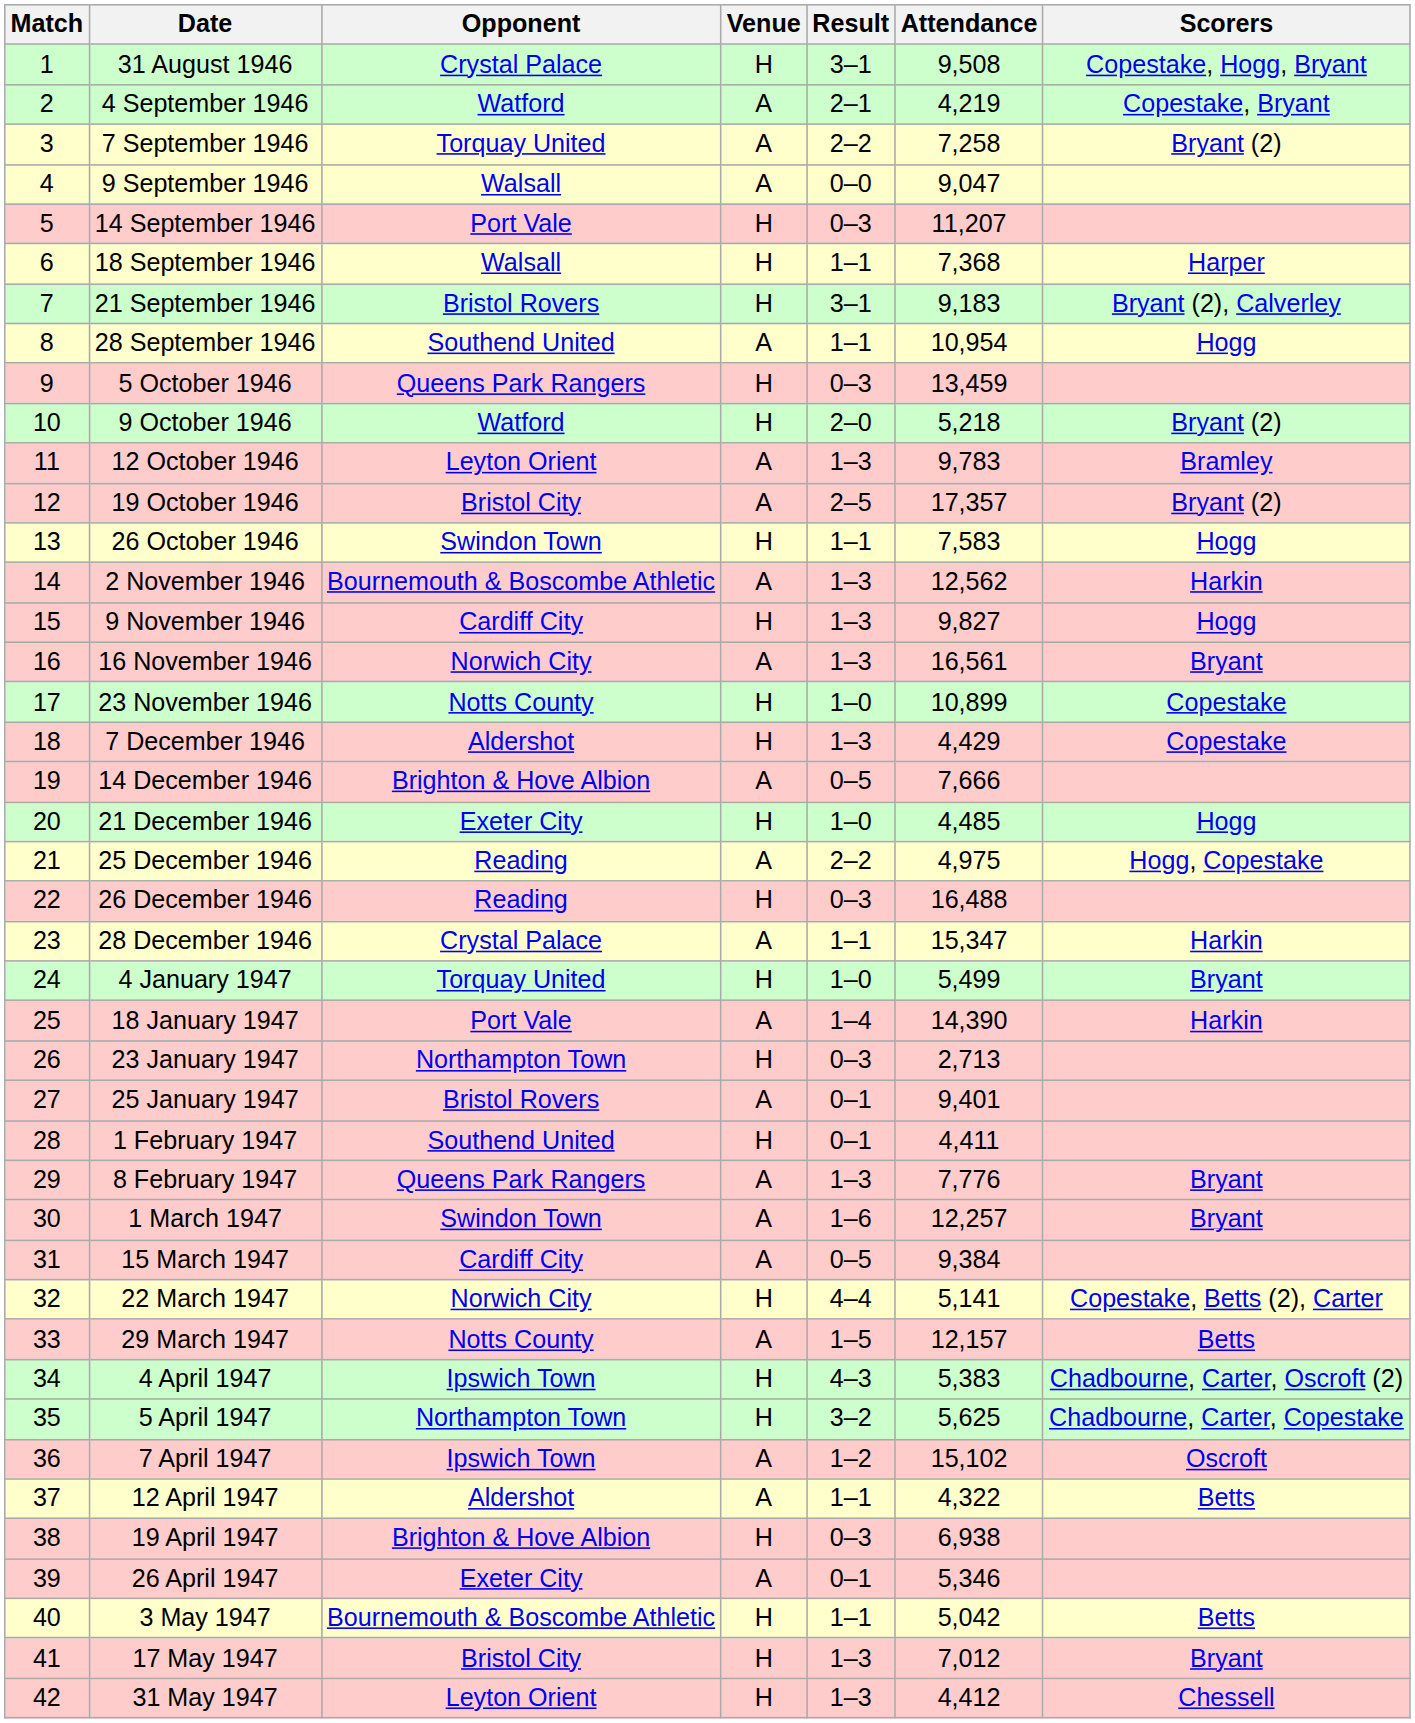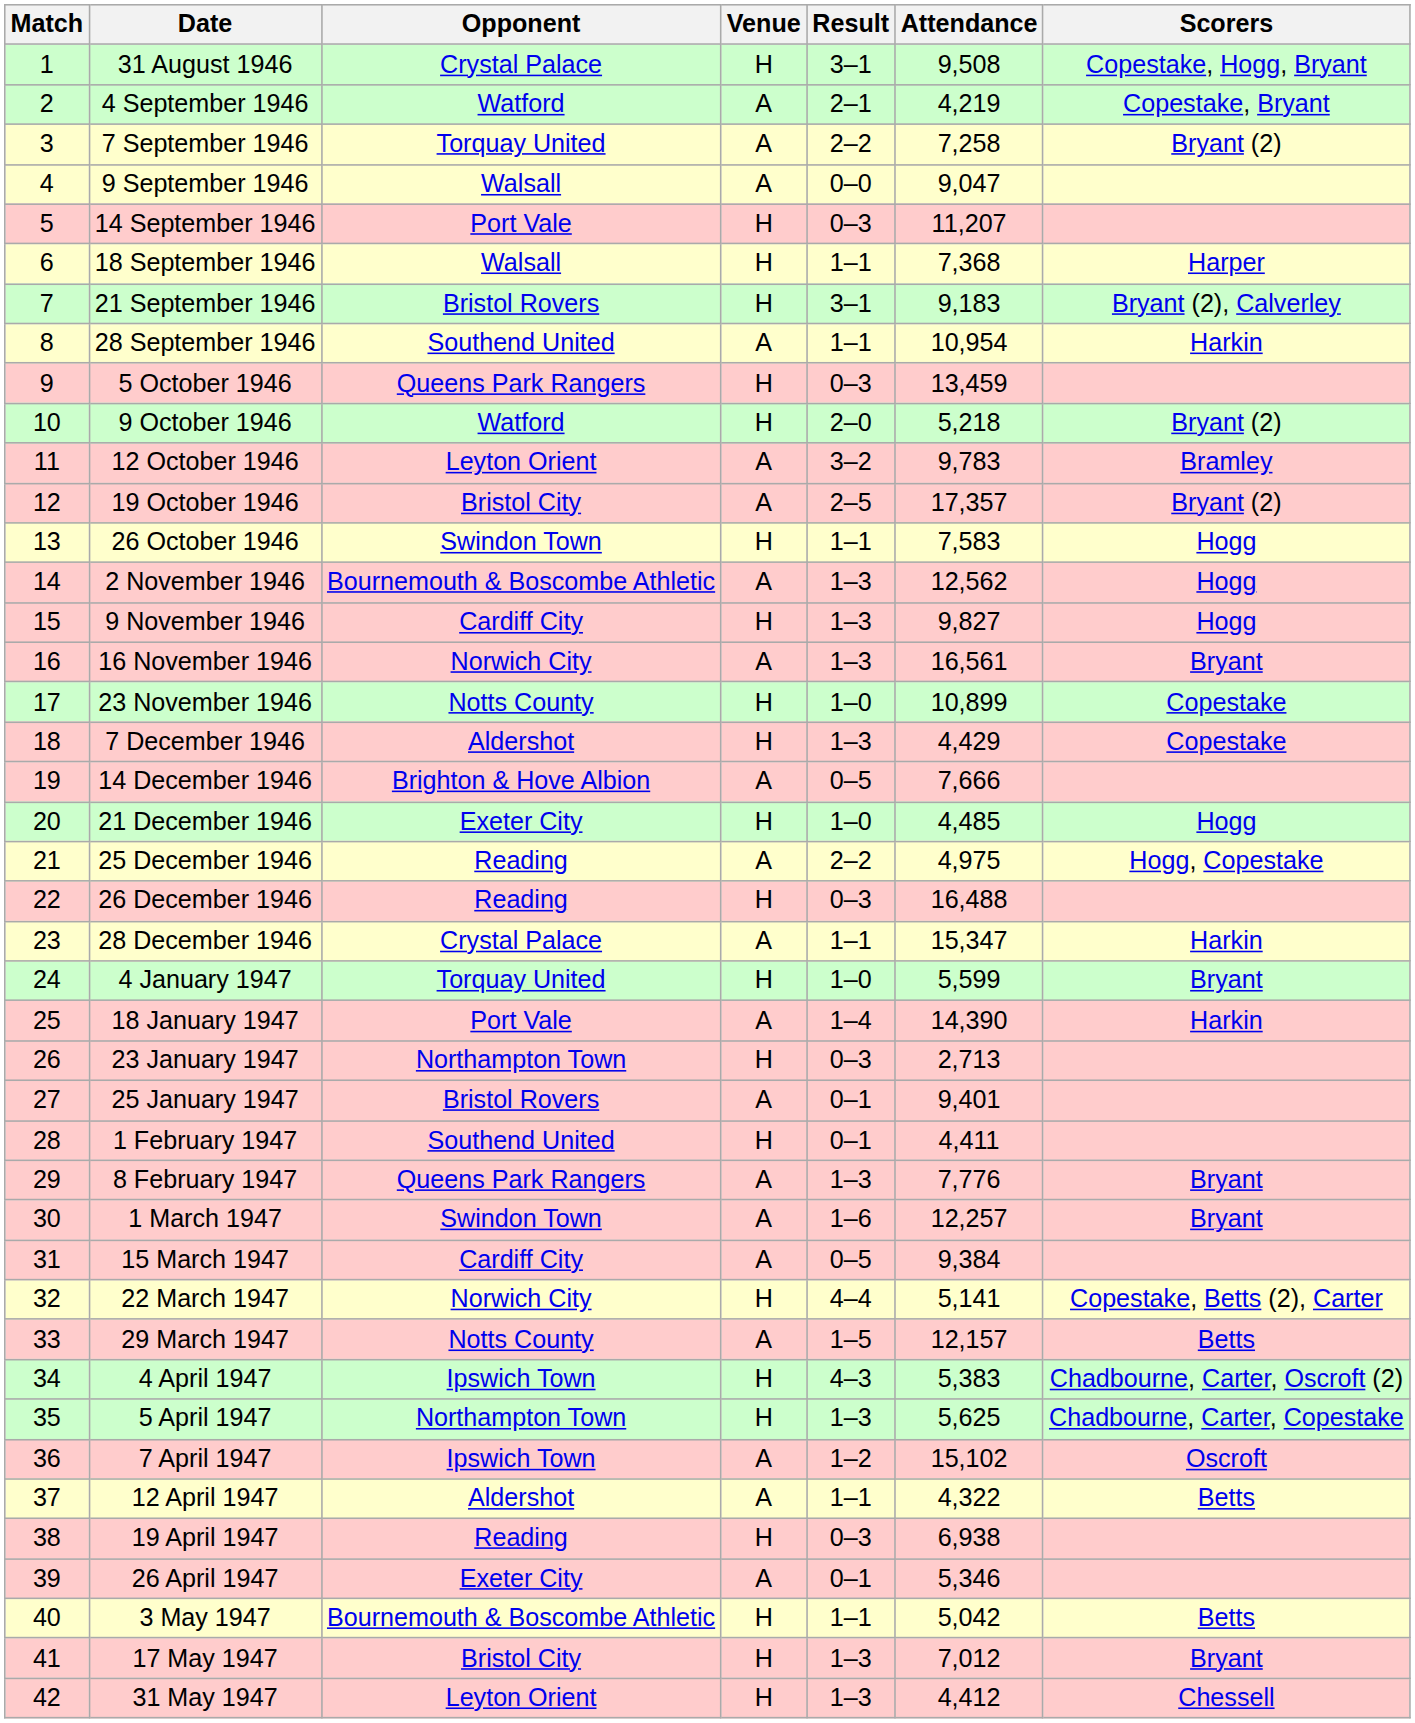28 September 1946 | Scorers: Hogg -> Harkin
12 October 1946 | Result: 1–3 -> 3–2
2 November 1946 | Scorers: Harkin -> Hogg
4 January 1947 | Attendance: 5,499 -> 5,599
5 April 1947 | Result: 3–2 -> 1–3
19 April 1947 | Opponent: Brighton & Hove Albion -> Reading
